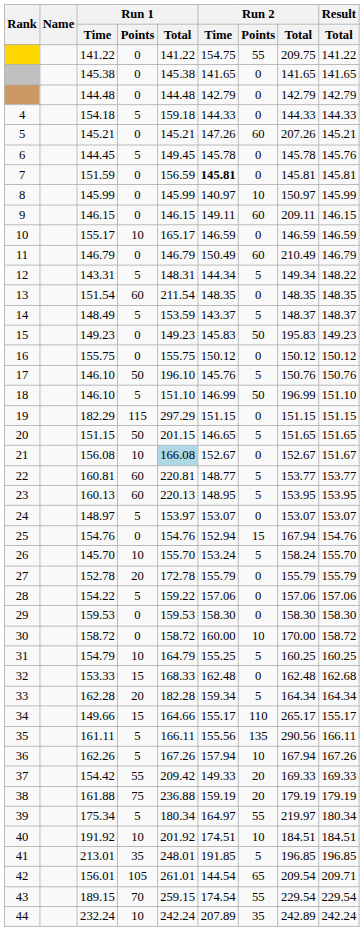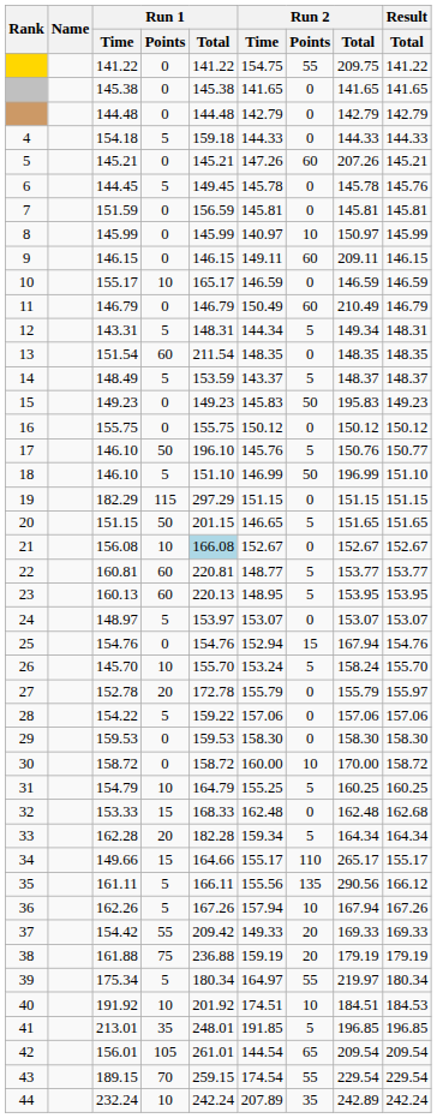151.59 | Run 2 / Time: bold -> normal
143.31 | Result / Total: 148.22 -> 148.31
17 / 146.10 | Result / Total: 150.76 -> 150.77
156.08 | Result / Total: 151.67 -> 152.67
152.78 | Result / Total: 155.79 -> 155.97
161.11 | Result / Total: 166.11 -> 166.12
191.92 | Result / Total: 184.51 -> 184.53
156.01 | Result / Total: 209.71 -> 209.54
